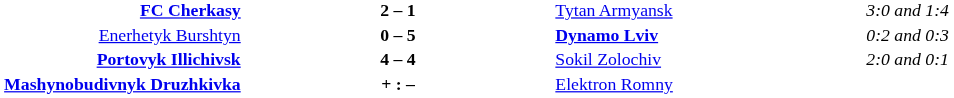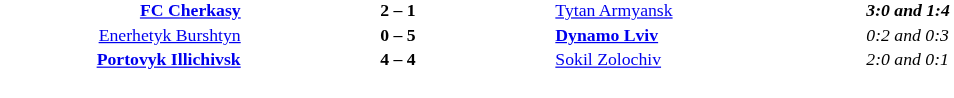FC Cherkasy | column 4: normal -> bold
- row: Mashynobudivnyk Druzhkivka | + : – | Elektron Romny
